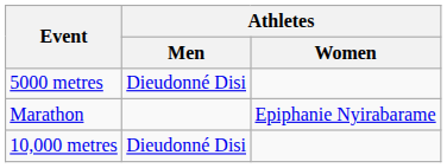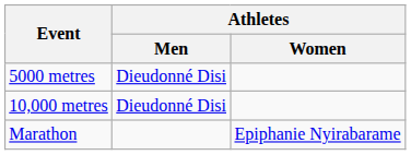rows swapped: 10,000 metres <-> Marathon
